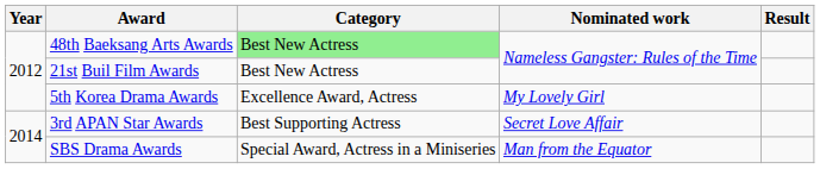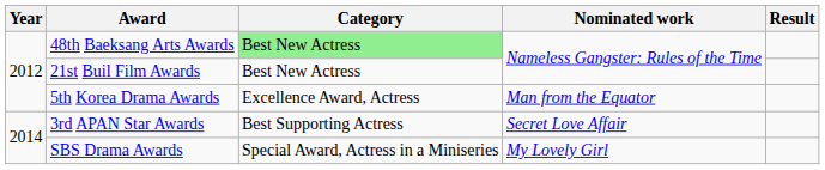5th Korea Drama Awards | Nominated work: My Lovely Girl -> Man from the Equator
SBS Drama Awards | Nominated work: Man from the Equator -> My Lovely Girl
